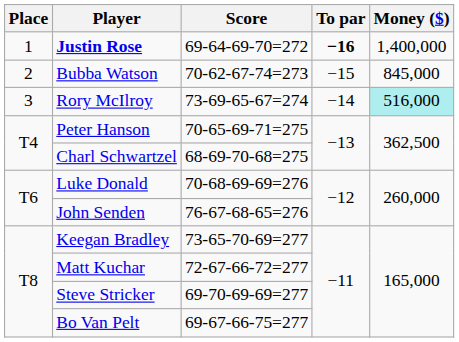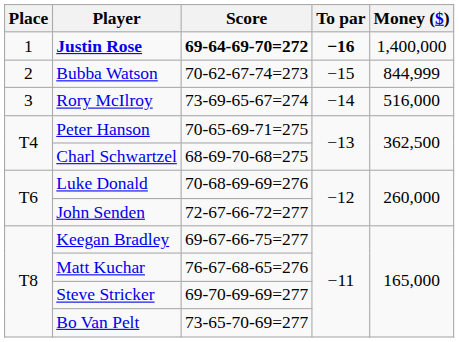Justin Rose | Score: normal -> bold
Bubba Watson | Money ($): 845,000 -> 844,999
Rory McIlroy | Money ($): paleturquoise background -> no background
John Senden | Score: 76-67-68-65=276 -> 72-67-66-72=277
Keegan Bradley | Score: 73-65-70-69=277 -> 69-67-66-75=277
Matt Kuchar | Score: 72-67-66-72=277 -> 76-67-68-65=276
Bo Van Pelt | Score: 69-67-66-75=277 -> 73-65-70-69=277
